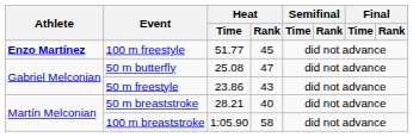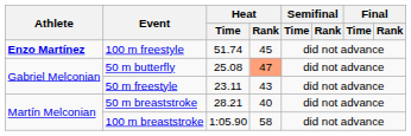100 m freestyle | Heat / Time: 51.77 -> 51.74
50 m butterfly | Heat / Rank: no background -> lightsalmon background
50 m freestyle | Heat / Time: 23.86 -> 23.11
